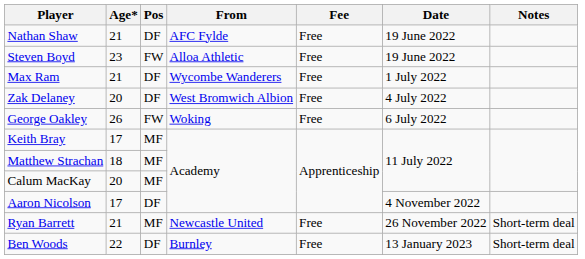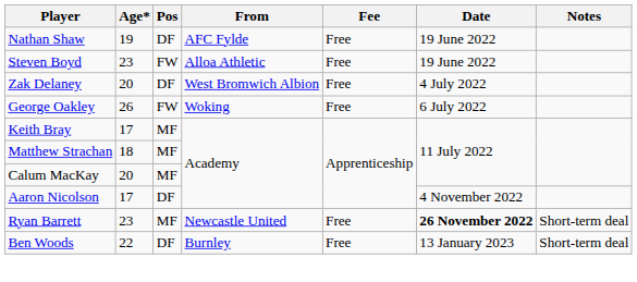Nathan Shaw | Age*: 21 -> 19
- row: Max Ram | 21 | DF | Wycombe Wanderers | Free | 1 July 2022
Ryan Barrett | Age*: 21 -> 23
Ryan Barrett | Date: normal -> bold
